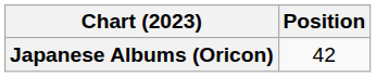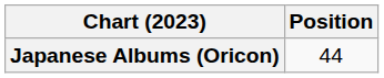Japanese Albums (Oricon) | Position: 42 -> 44
